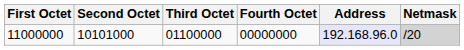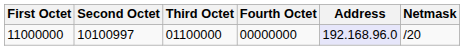11000000 | Second Octet: 10101000 -> 10100997
11000000 | Netmask: lightgrey background -> no background
